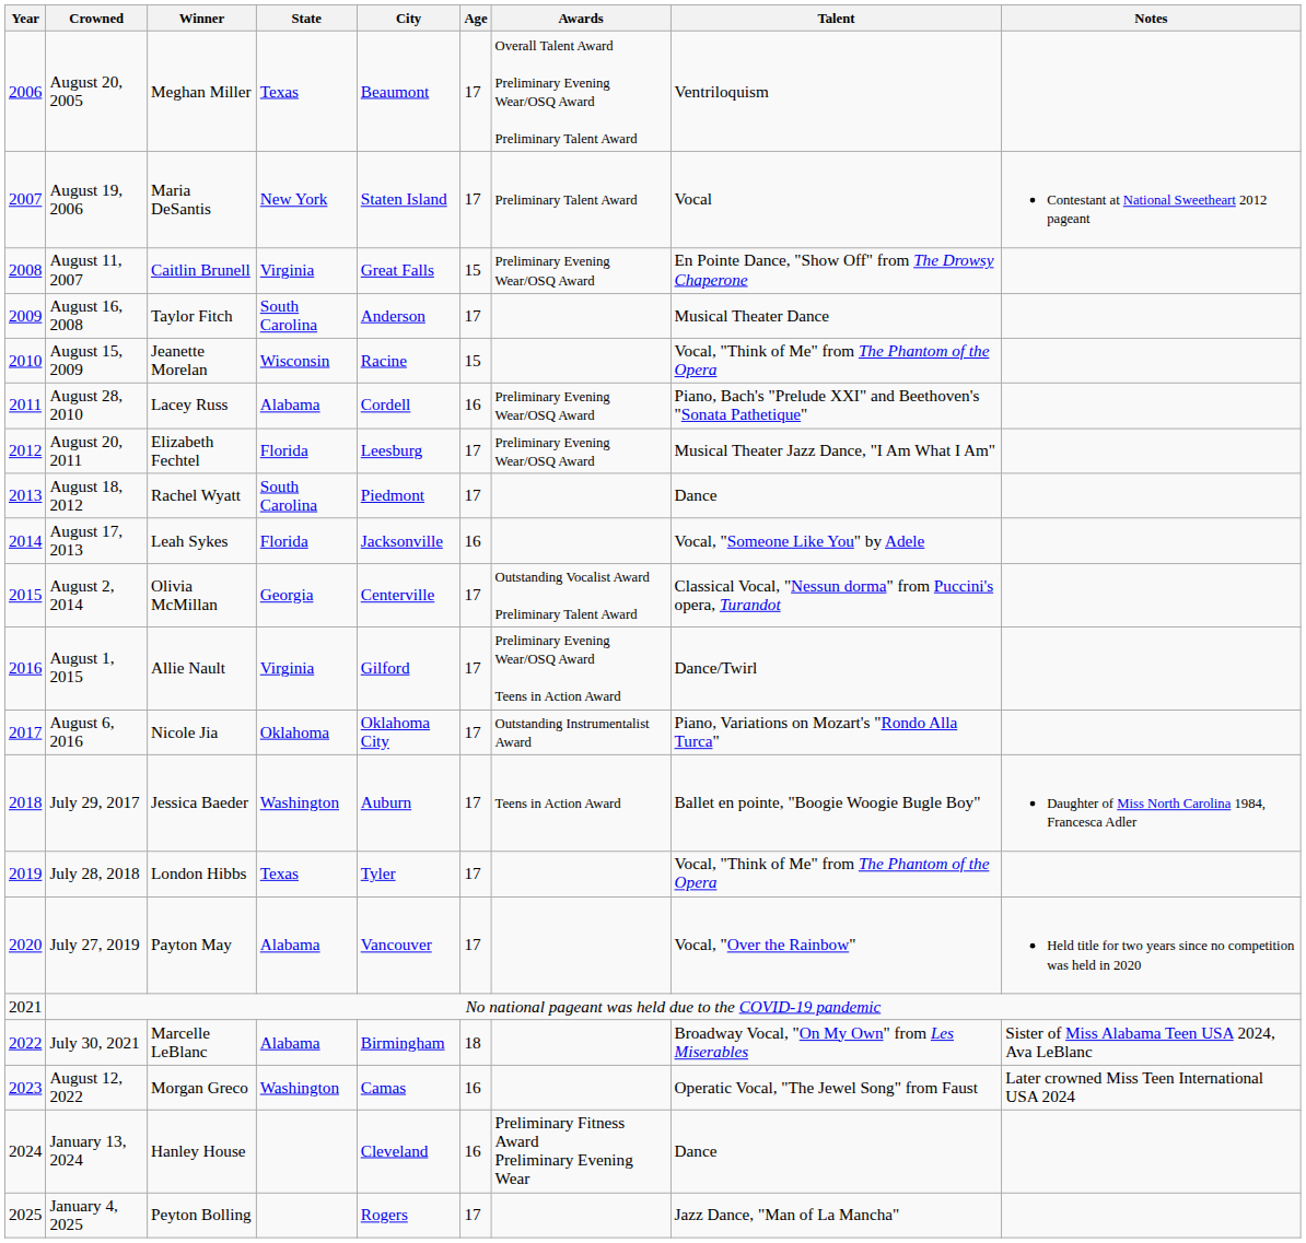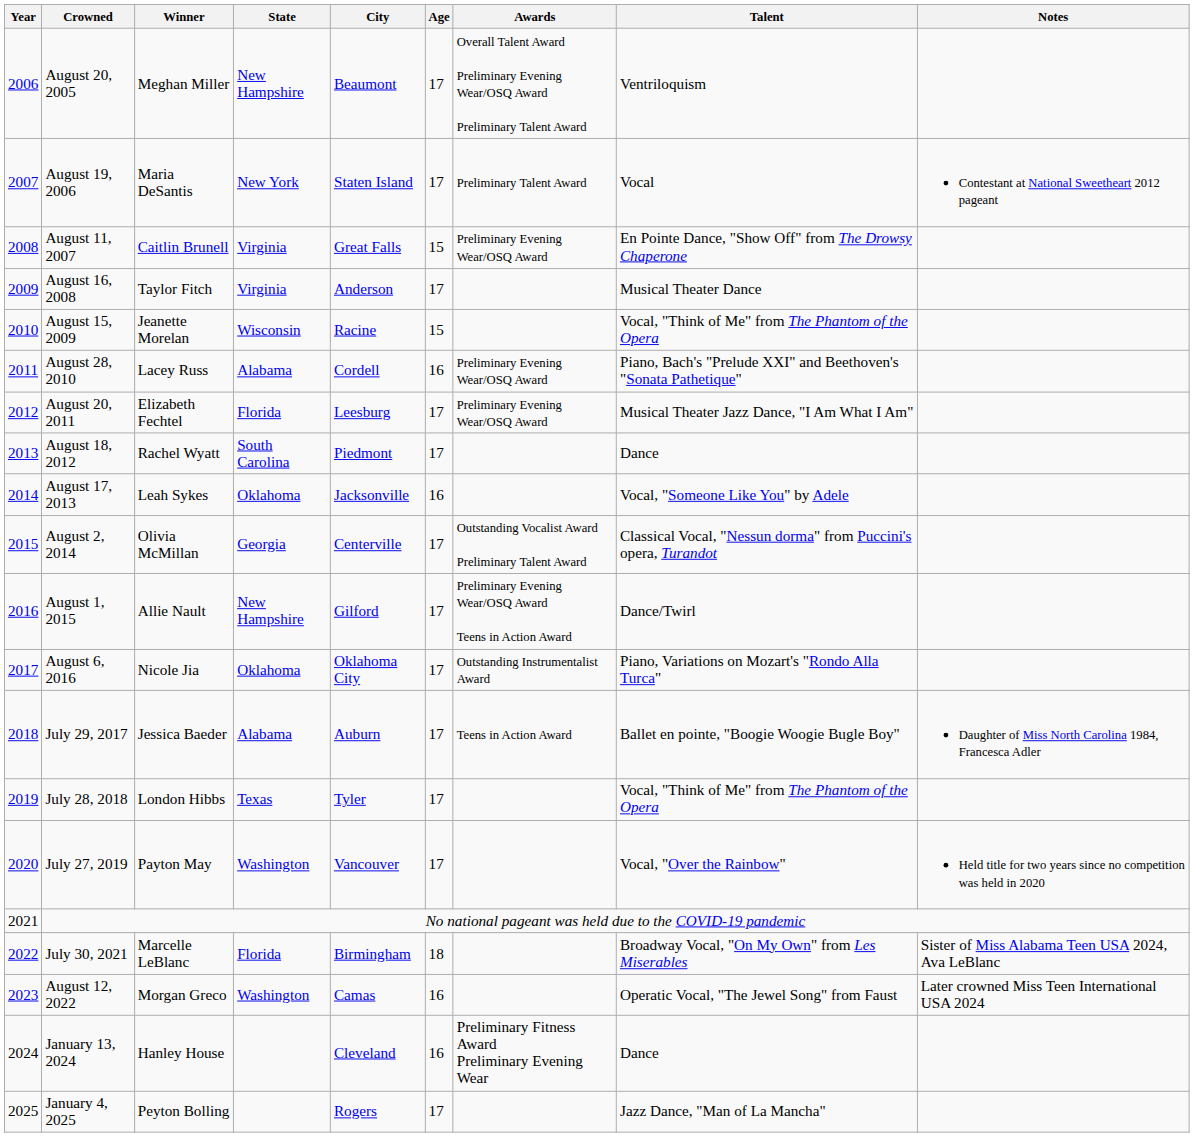August 20, 2005 | State: Texas -> New Hampshire
August 16, 2008 | State: South Carolina -> Virginia
August 17, 2013 | State: Florida -> Oklahoma
August 1, 2015 | State: Virginia -> New Hampshire
July 29, 2017 | State: Washington -> Alabama
July 27, 2019 | State: Alabama -> Washington
July 30, 2021 | State: Alabama -> Florida
